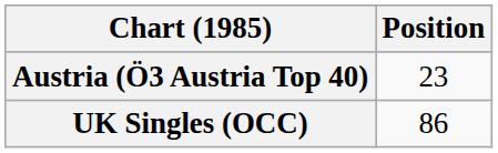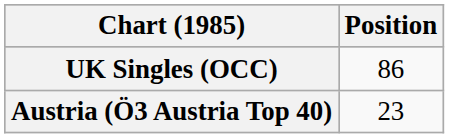rows swapped: Austria (Ö3 Austria Top 40) <-> UK Singles (OCC)
